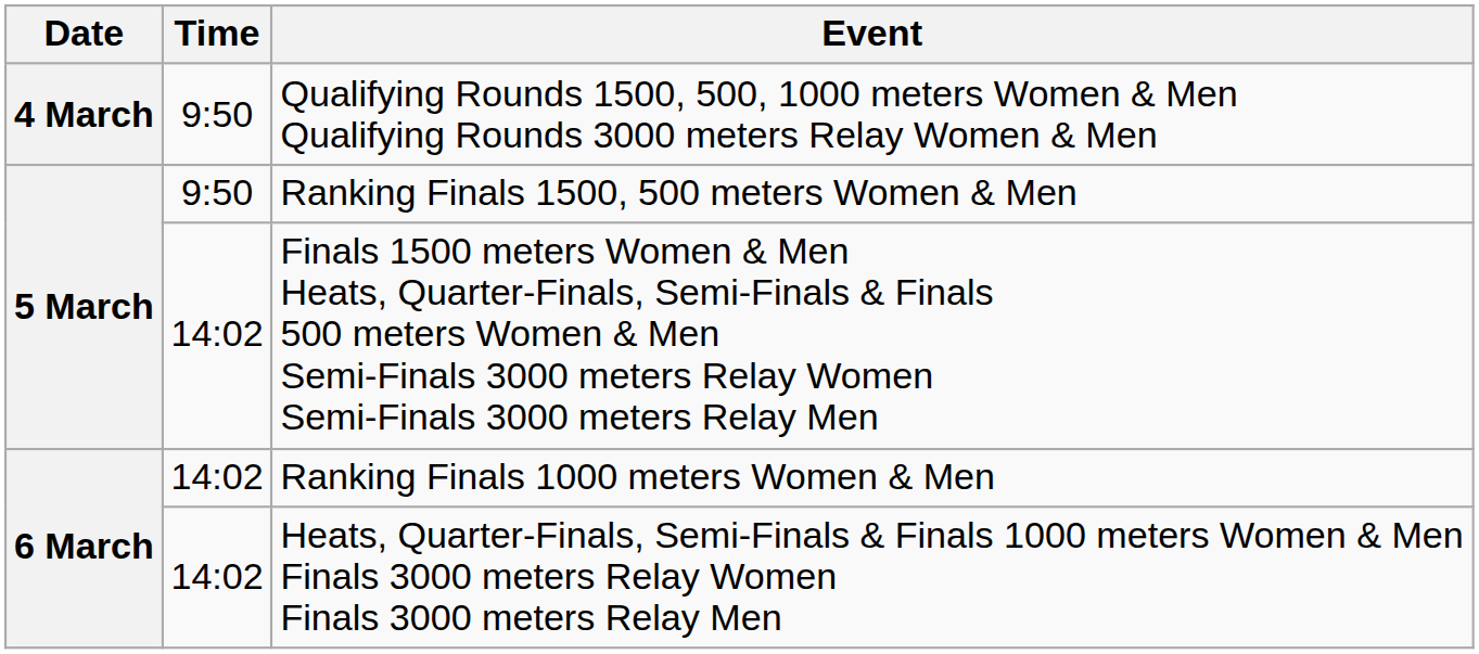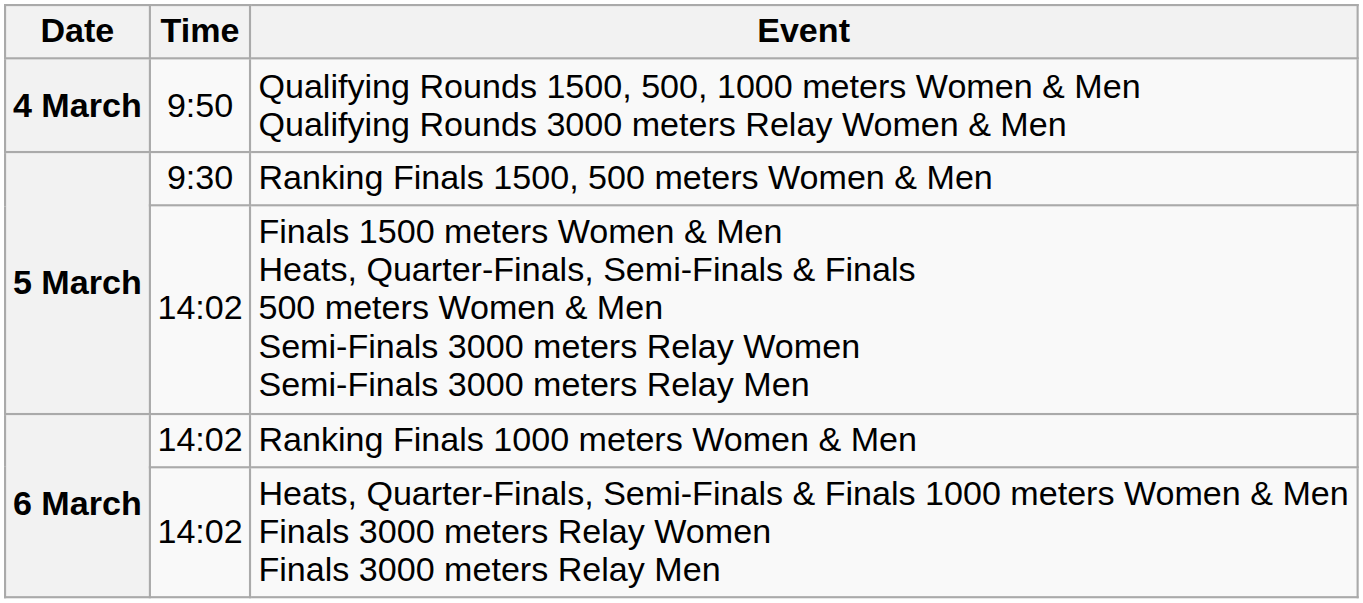Ranking Finals 1500, 500 meters Women & Men | Time: 9:50 -> 9:30
